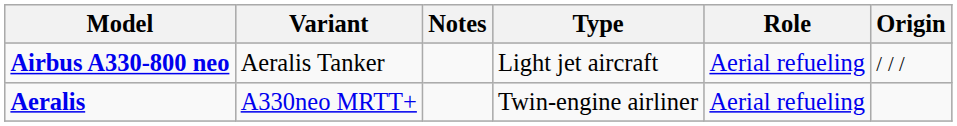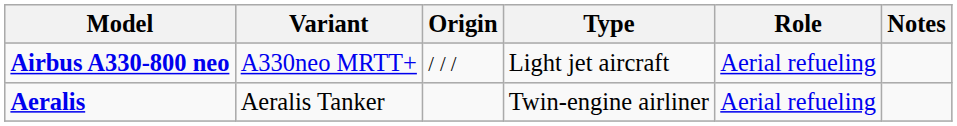columns swapped: Origin <-> Notes
Airbus A330-800 neo | Variant: Aeralis Tanker -> A330neo MRTT+
Aeralis | Variant: A330neo MRTT+ -> Aeralis Tanker
